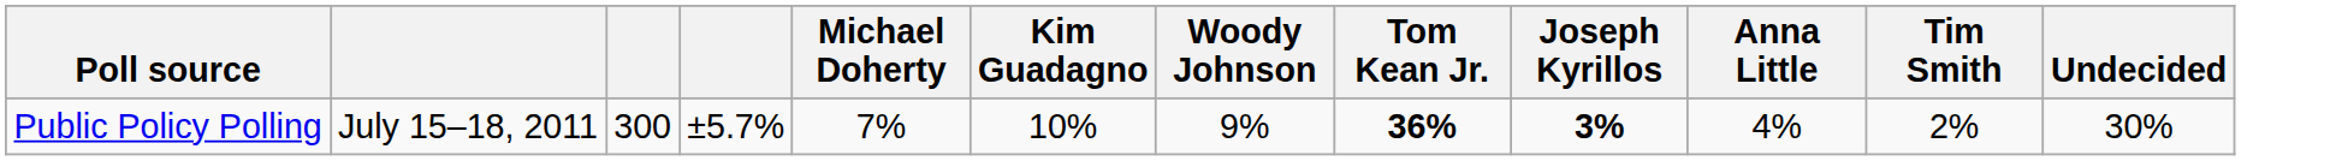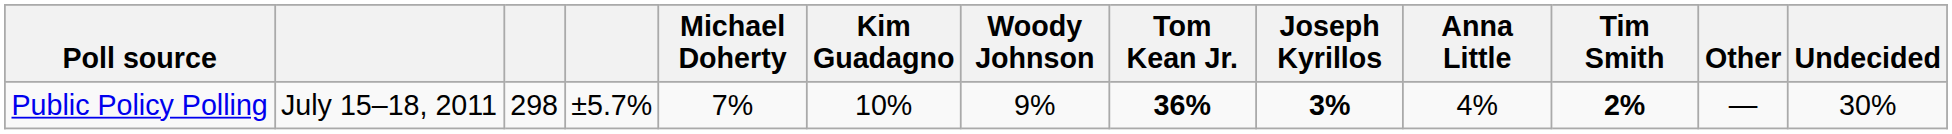+ column: Other | —
Public Policy Polling | column 3: 300 -> 298
Public Policy Polling | Tim Smith: normal -> bold
